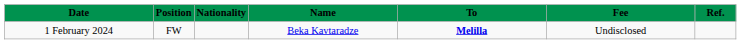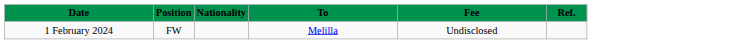- column: Name | Beka Kavtaradze
1 February 2024 | To: bold -> normal
